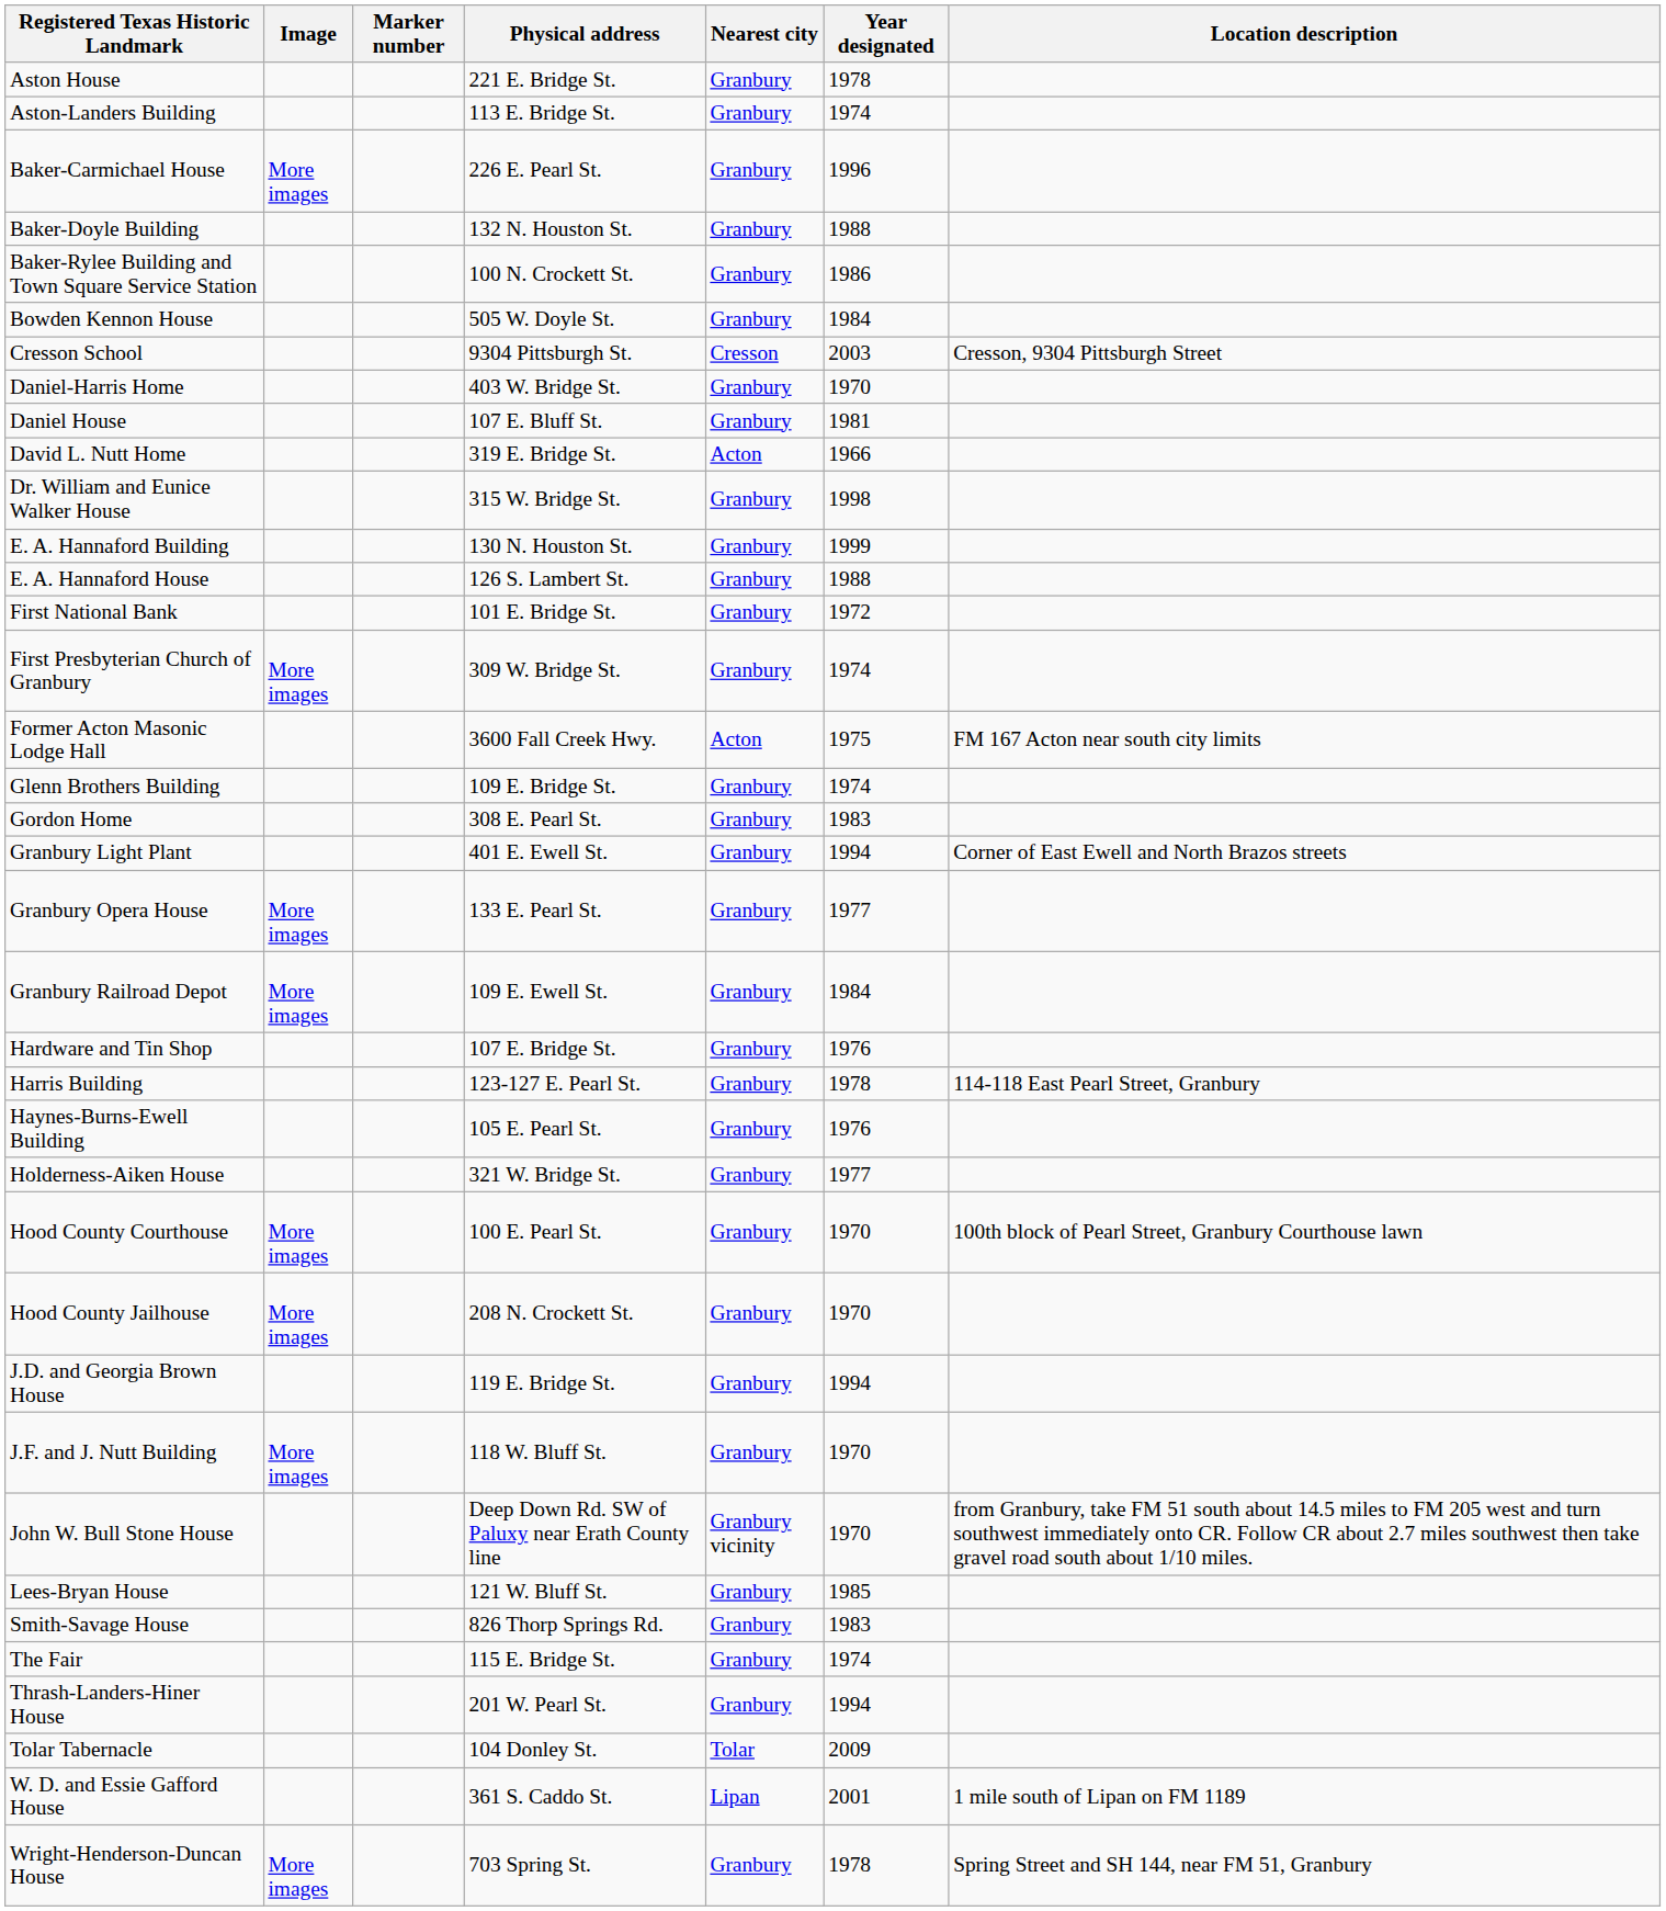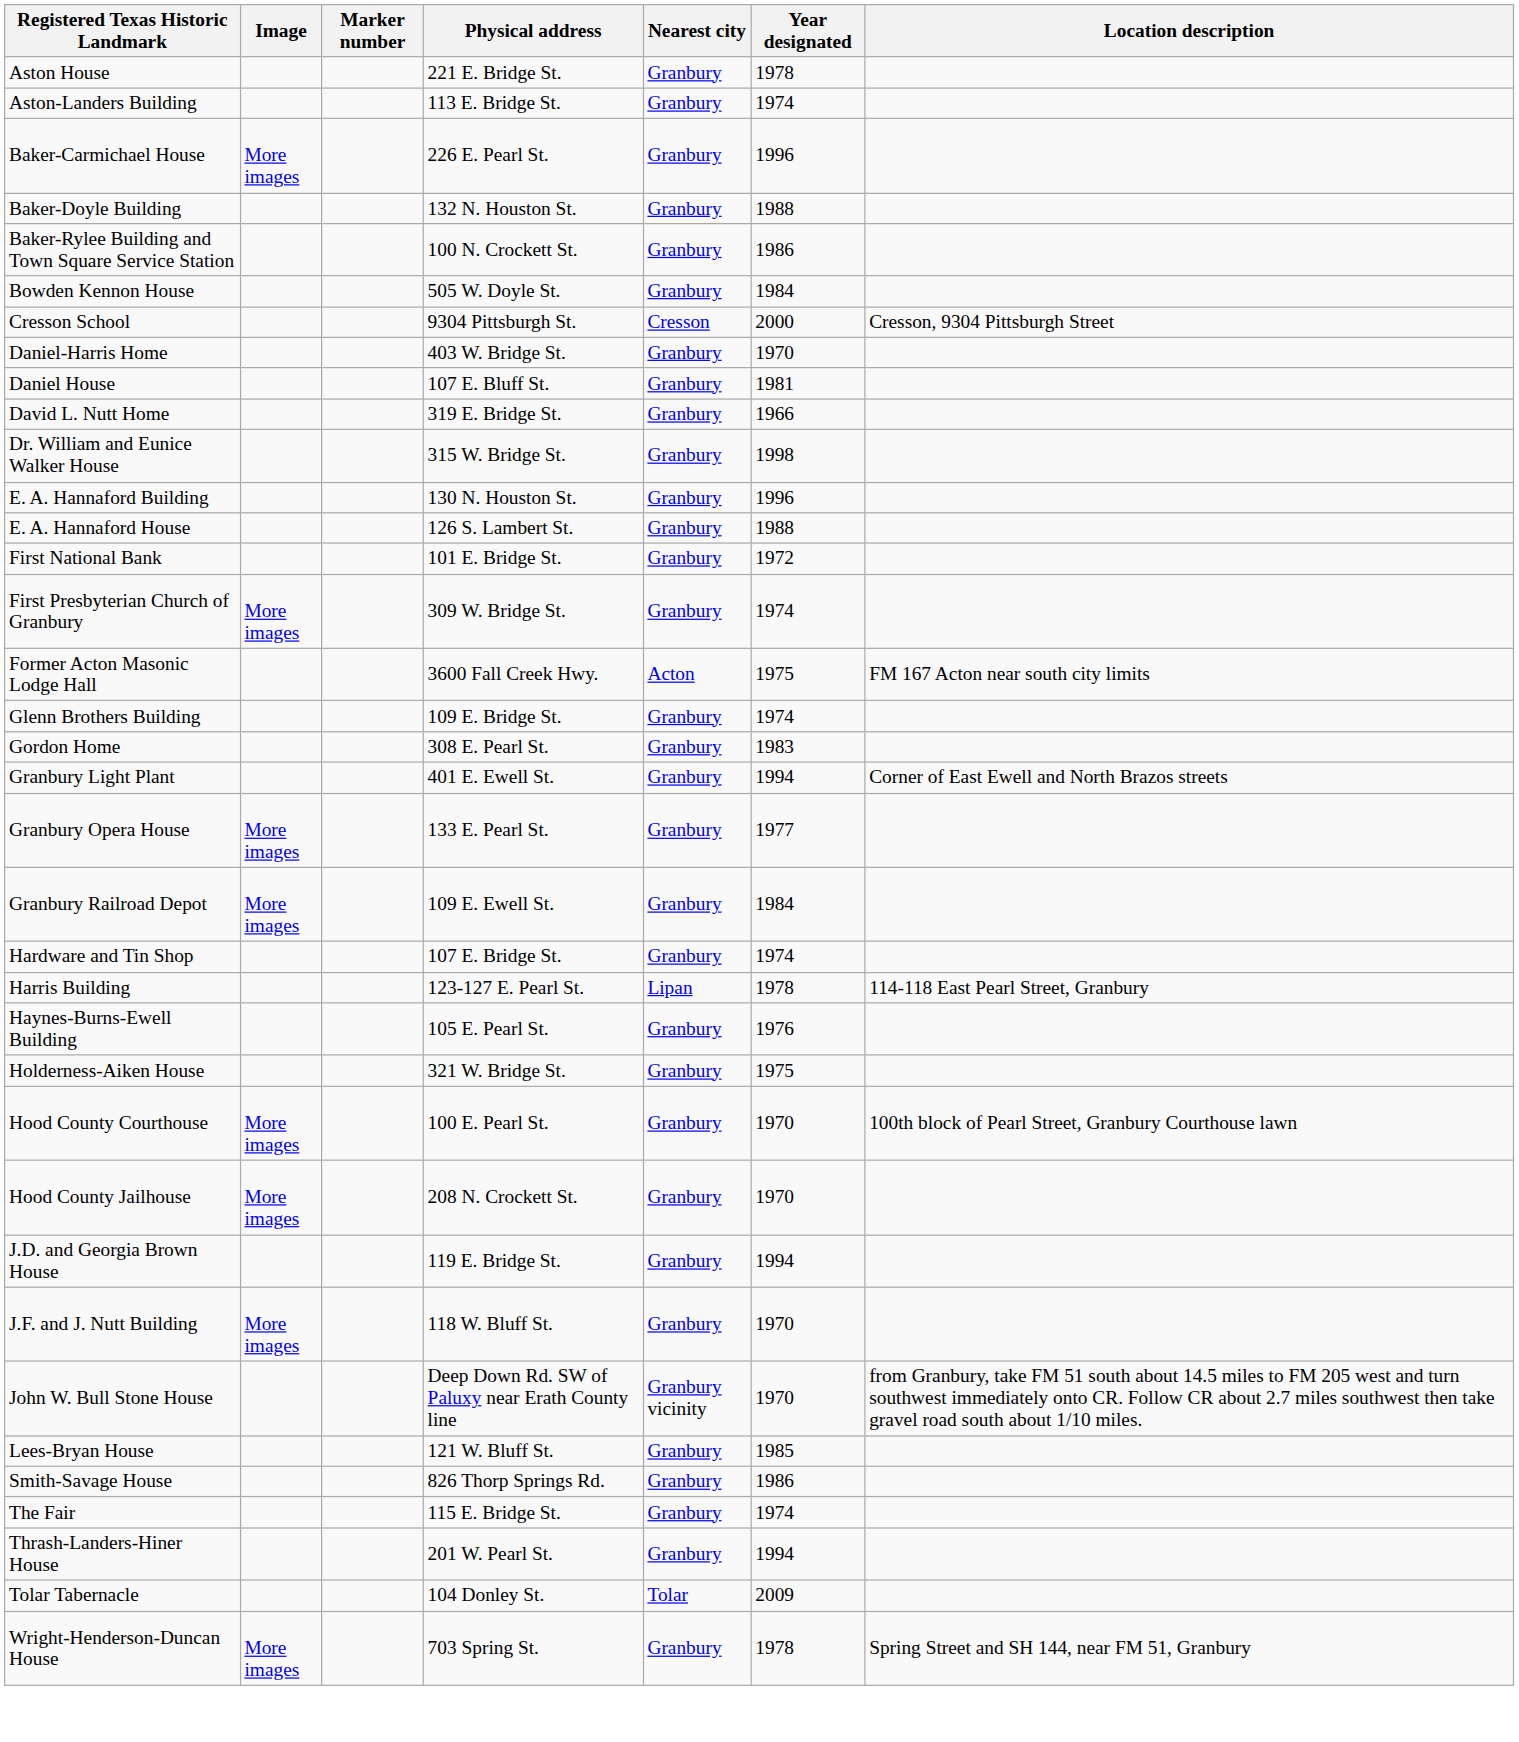Cresson School | Year designated: 2003 -> 2000
David L. Nutt Home | Nearest city: Acton -> Granbury
E. A. Hannaford Building | Year designated: 1999 -> 1996
Hardware and Tin Shop | Year designated: 1976 -> 1974
Harris Building | Nearest city: Granbury -> Lipan
Holderness-Aiken House | Year designated: 1977 -> 1975
Smith-Savage House | Year designated: 1983 -> 1986
- row: W. D. and Essie Gafford House | 361 S. Caddo St. | Lipan | 2001 | 1 mile south of Lipan on FM 1189
